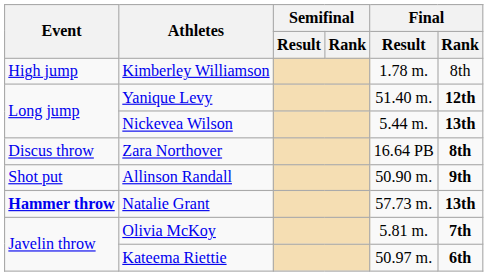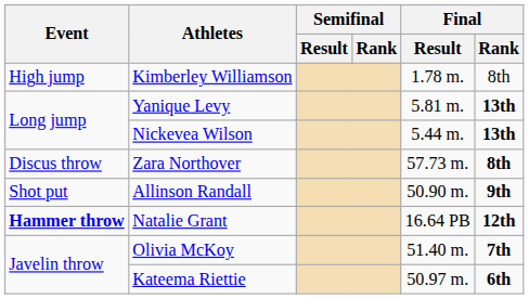Yanique Levy | Final / Result: 51.40 m. -> 5.81 m.
Yanique Levy | Final / Rank: 12th -> 13th
Zara Northover | Final / Result: 16.64 PB -> 57.73 m.
Natalie Grant | Final / Result: 57.73 m. -> 16.64 PB
Natalie Grant | Final / Rank: 13th -> 12th
Olivia McKoy | Final / Result: 5.81 m. -> 51.40 m.
